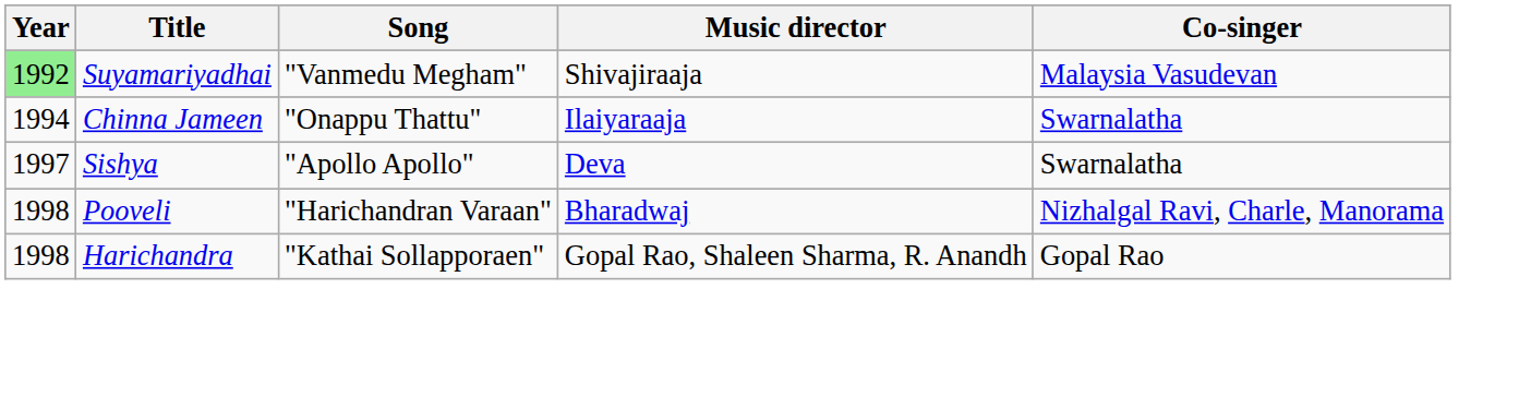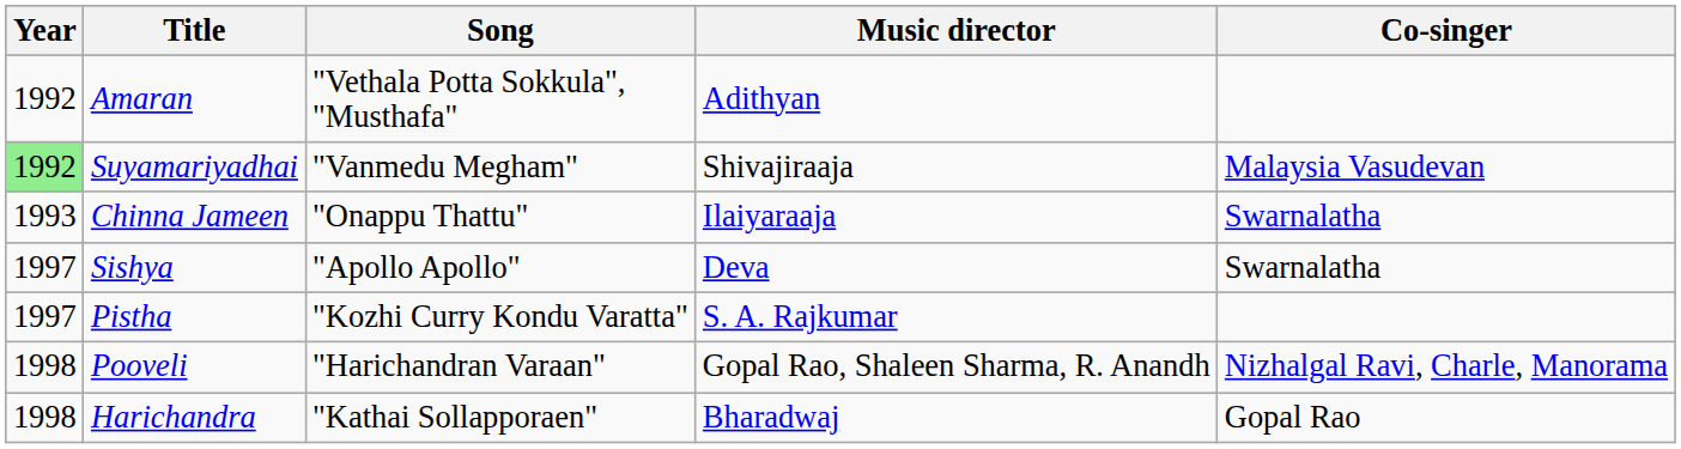+ row: 1992 | Amaran | "Vethala Potta Sokkula", "Musthafa" | Adithyan
Chinna Jameen | Year: 1994 -> 1993
+ row: 1997 | Pistha | "Kozhi Curry Kondu Varatta" | S. A. Rajkumar
Pooveli | Music director: Bharadwaj -> Gopal Rao, Shaleen Sharma, R. Anandh
Harichandra | Music director: Gopal Rao, Shaleen Sharma, R. Anandh -> Bharadwaj
